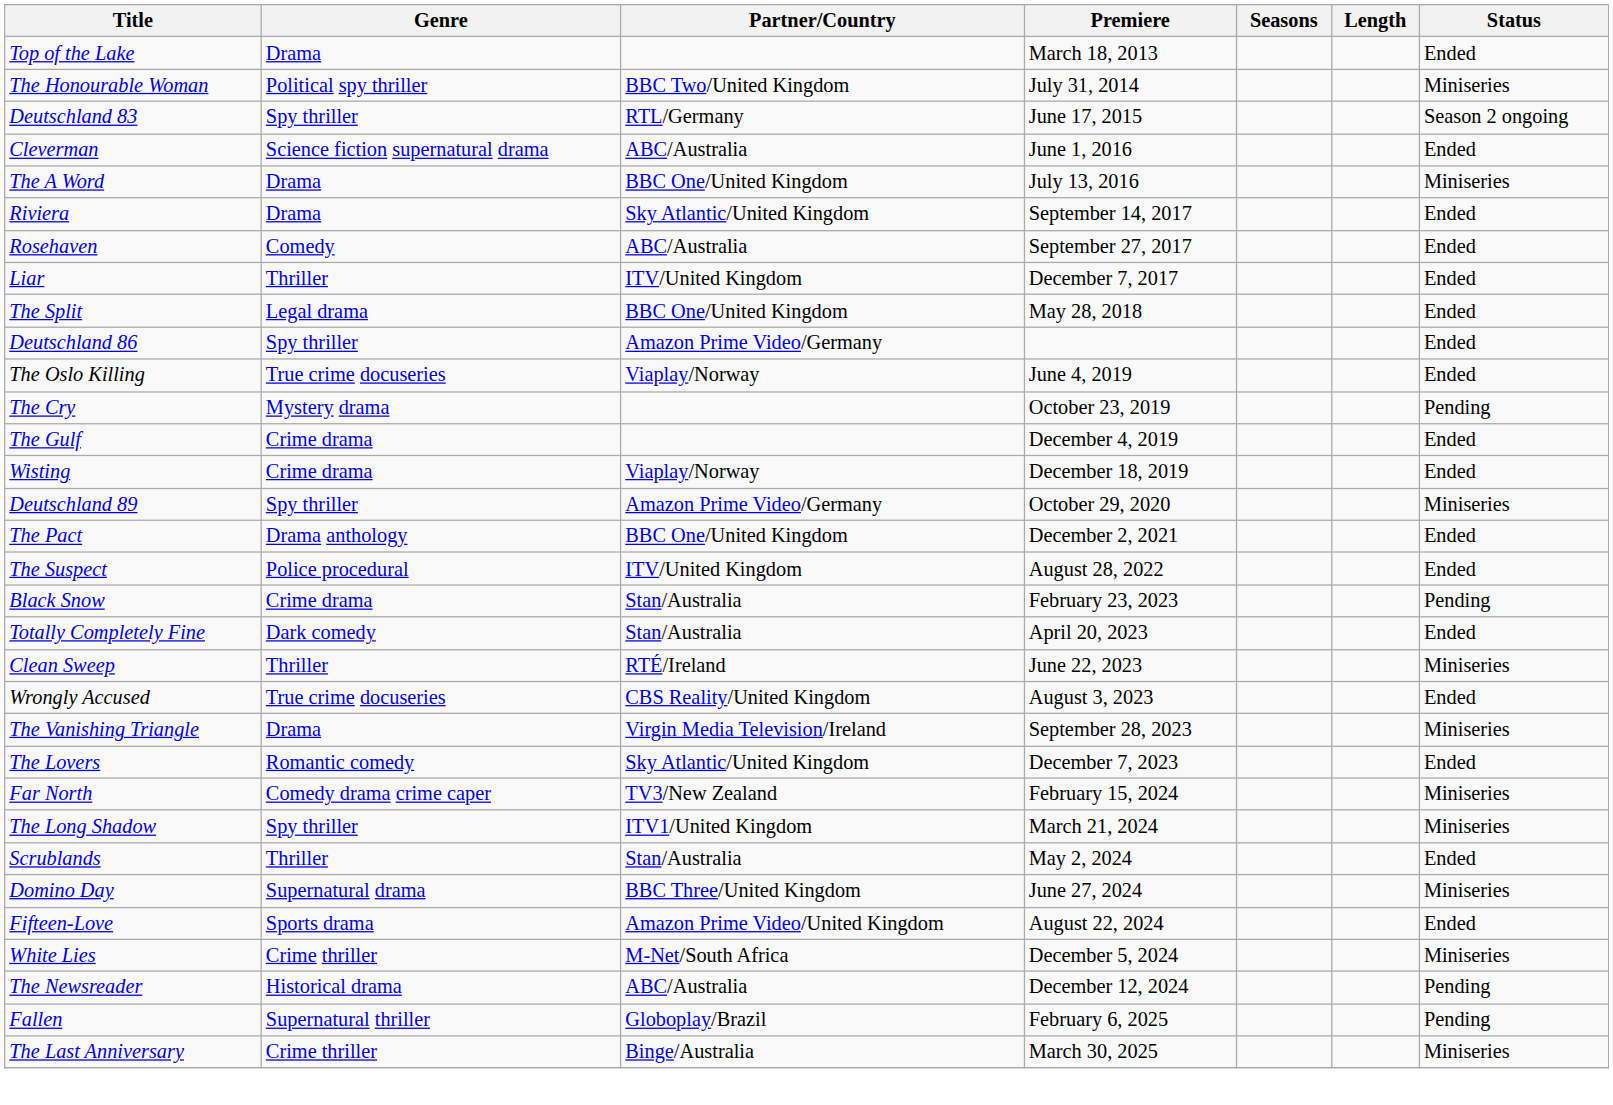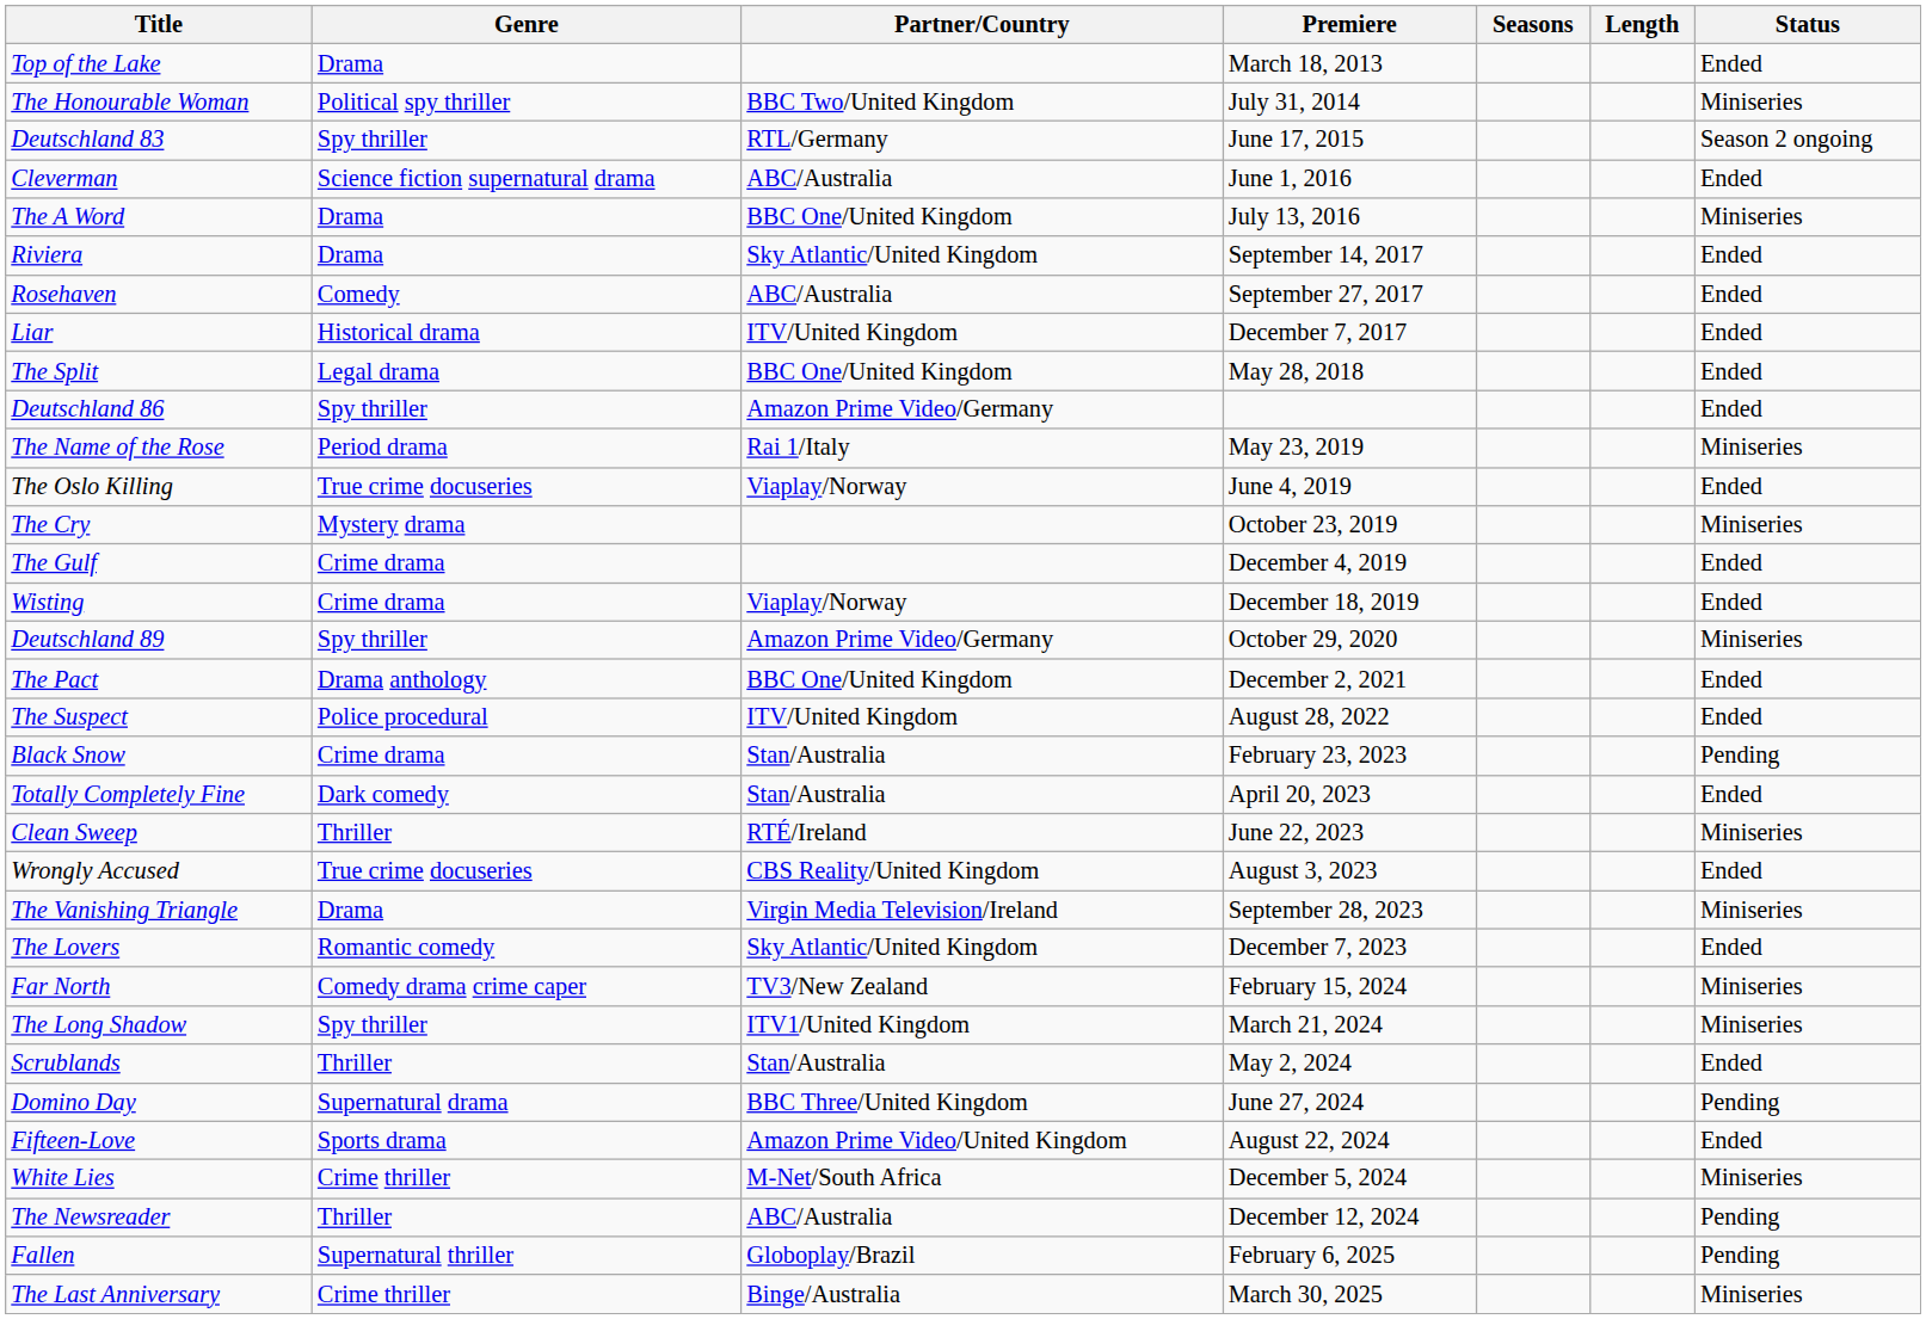Liar | Genre: Thriller -> Historical drama
+ row: The Name of the Rose | Period drama | Rai 1/Italy | May 23, 2019 | Miniseries
The Cry | Status: Pending -> Miniseries
Domino Day | Status: Miniseries -> Pending
The Newsreader | Genre: Historical drama -> Thriller
